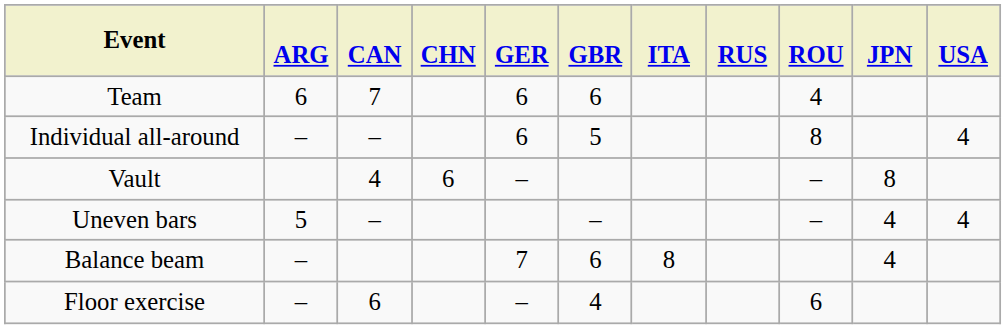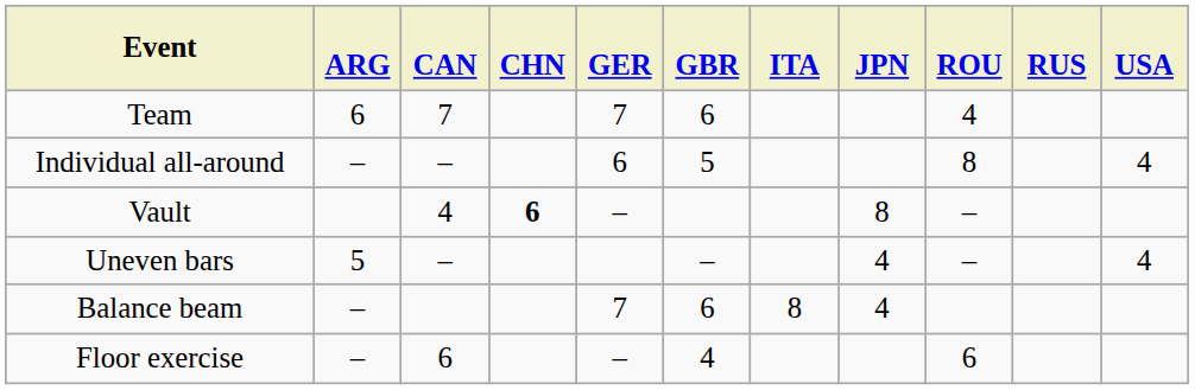columns swapped: JPN <-> RUS
Team | GER: 6 -> 7
Vault | CHN: normal -> bold
